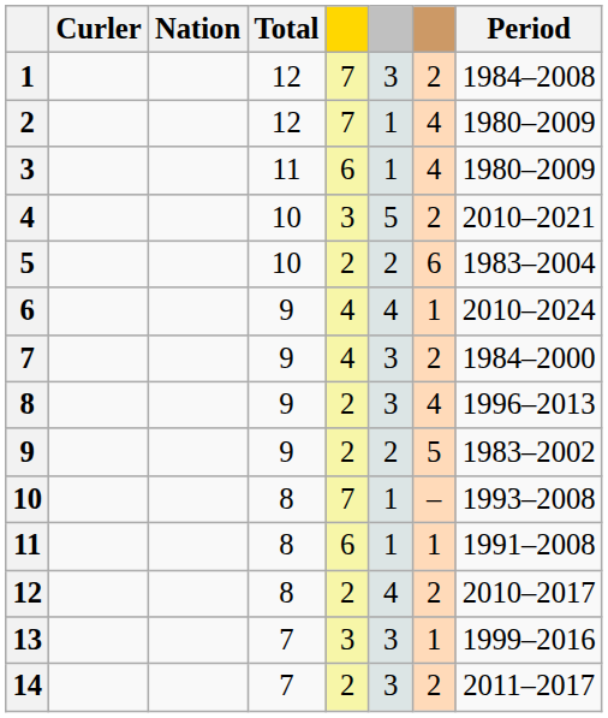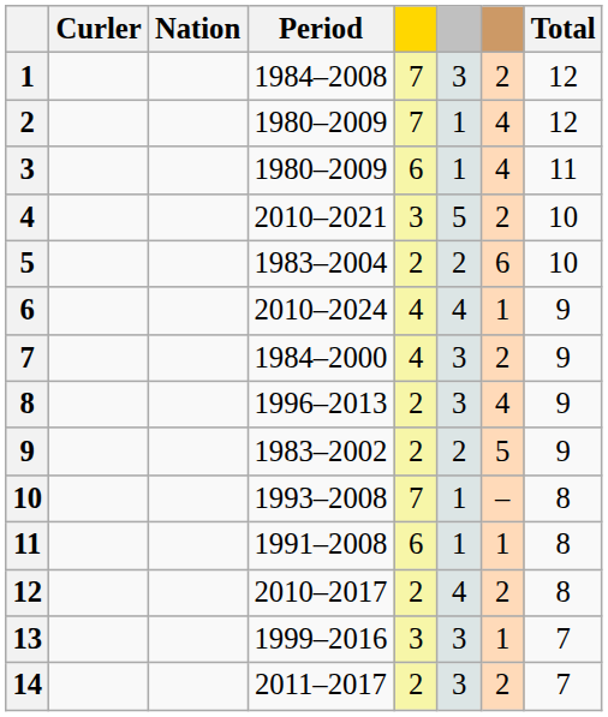columns swapped: Period <-> Total
